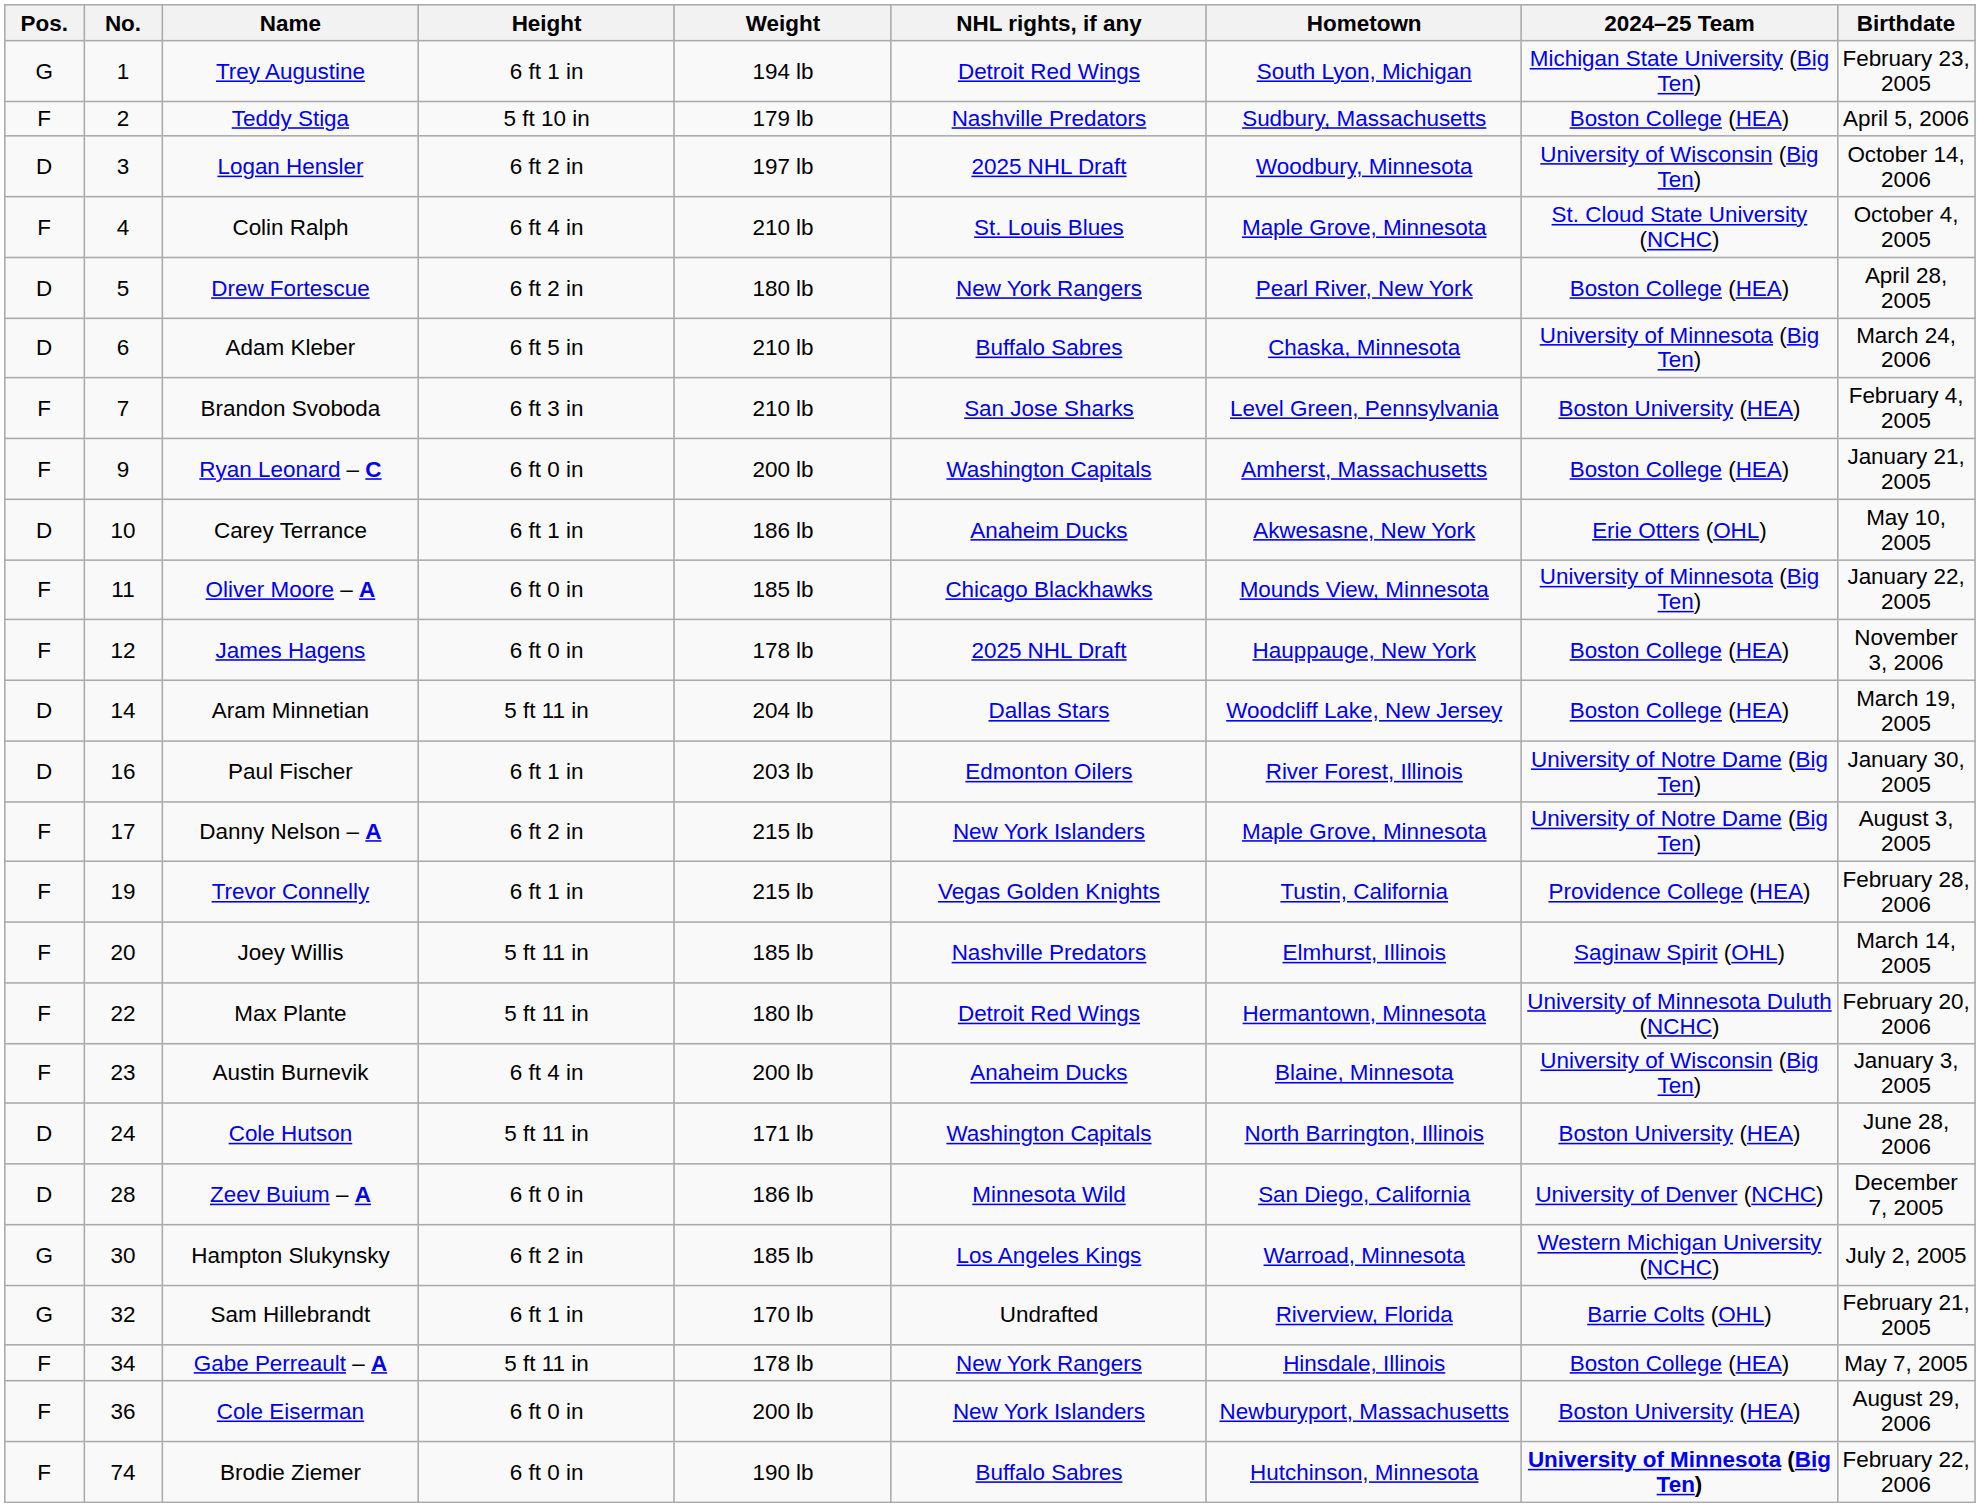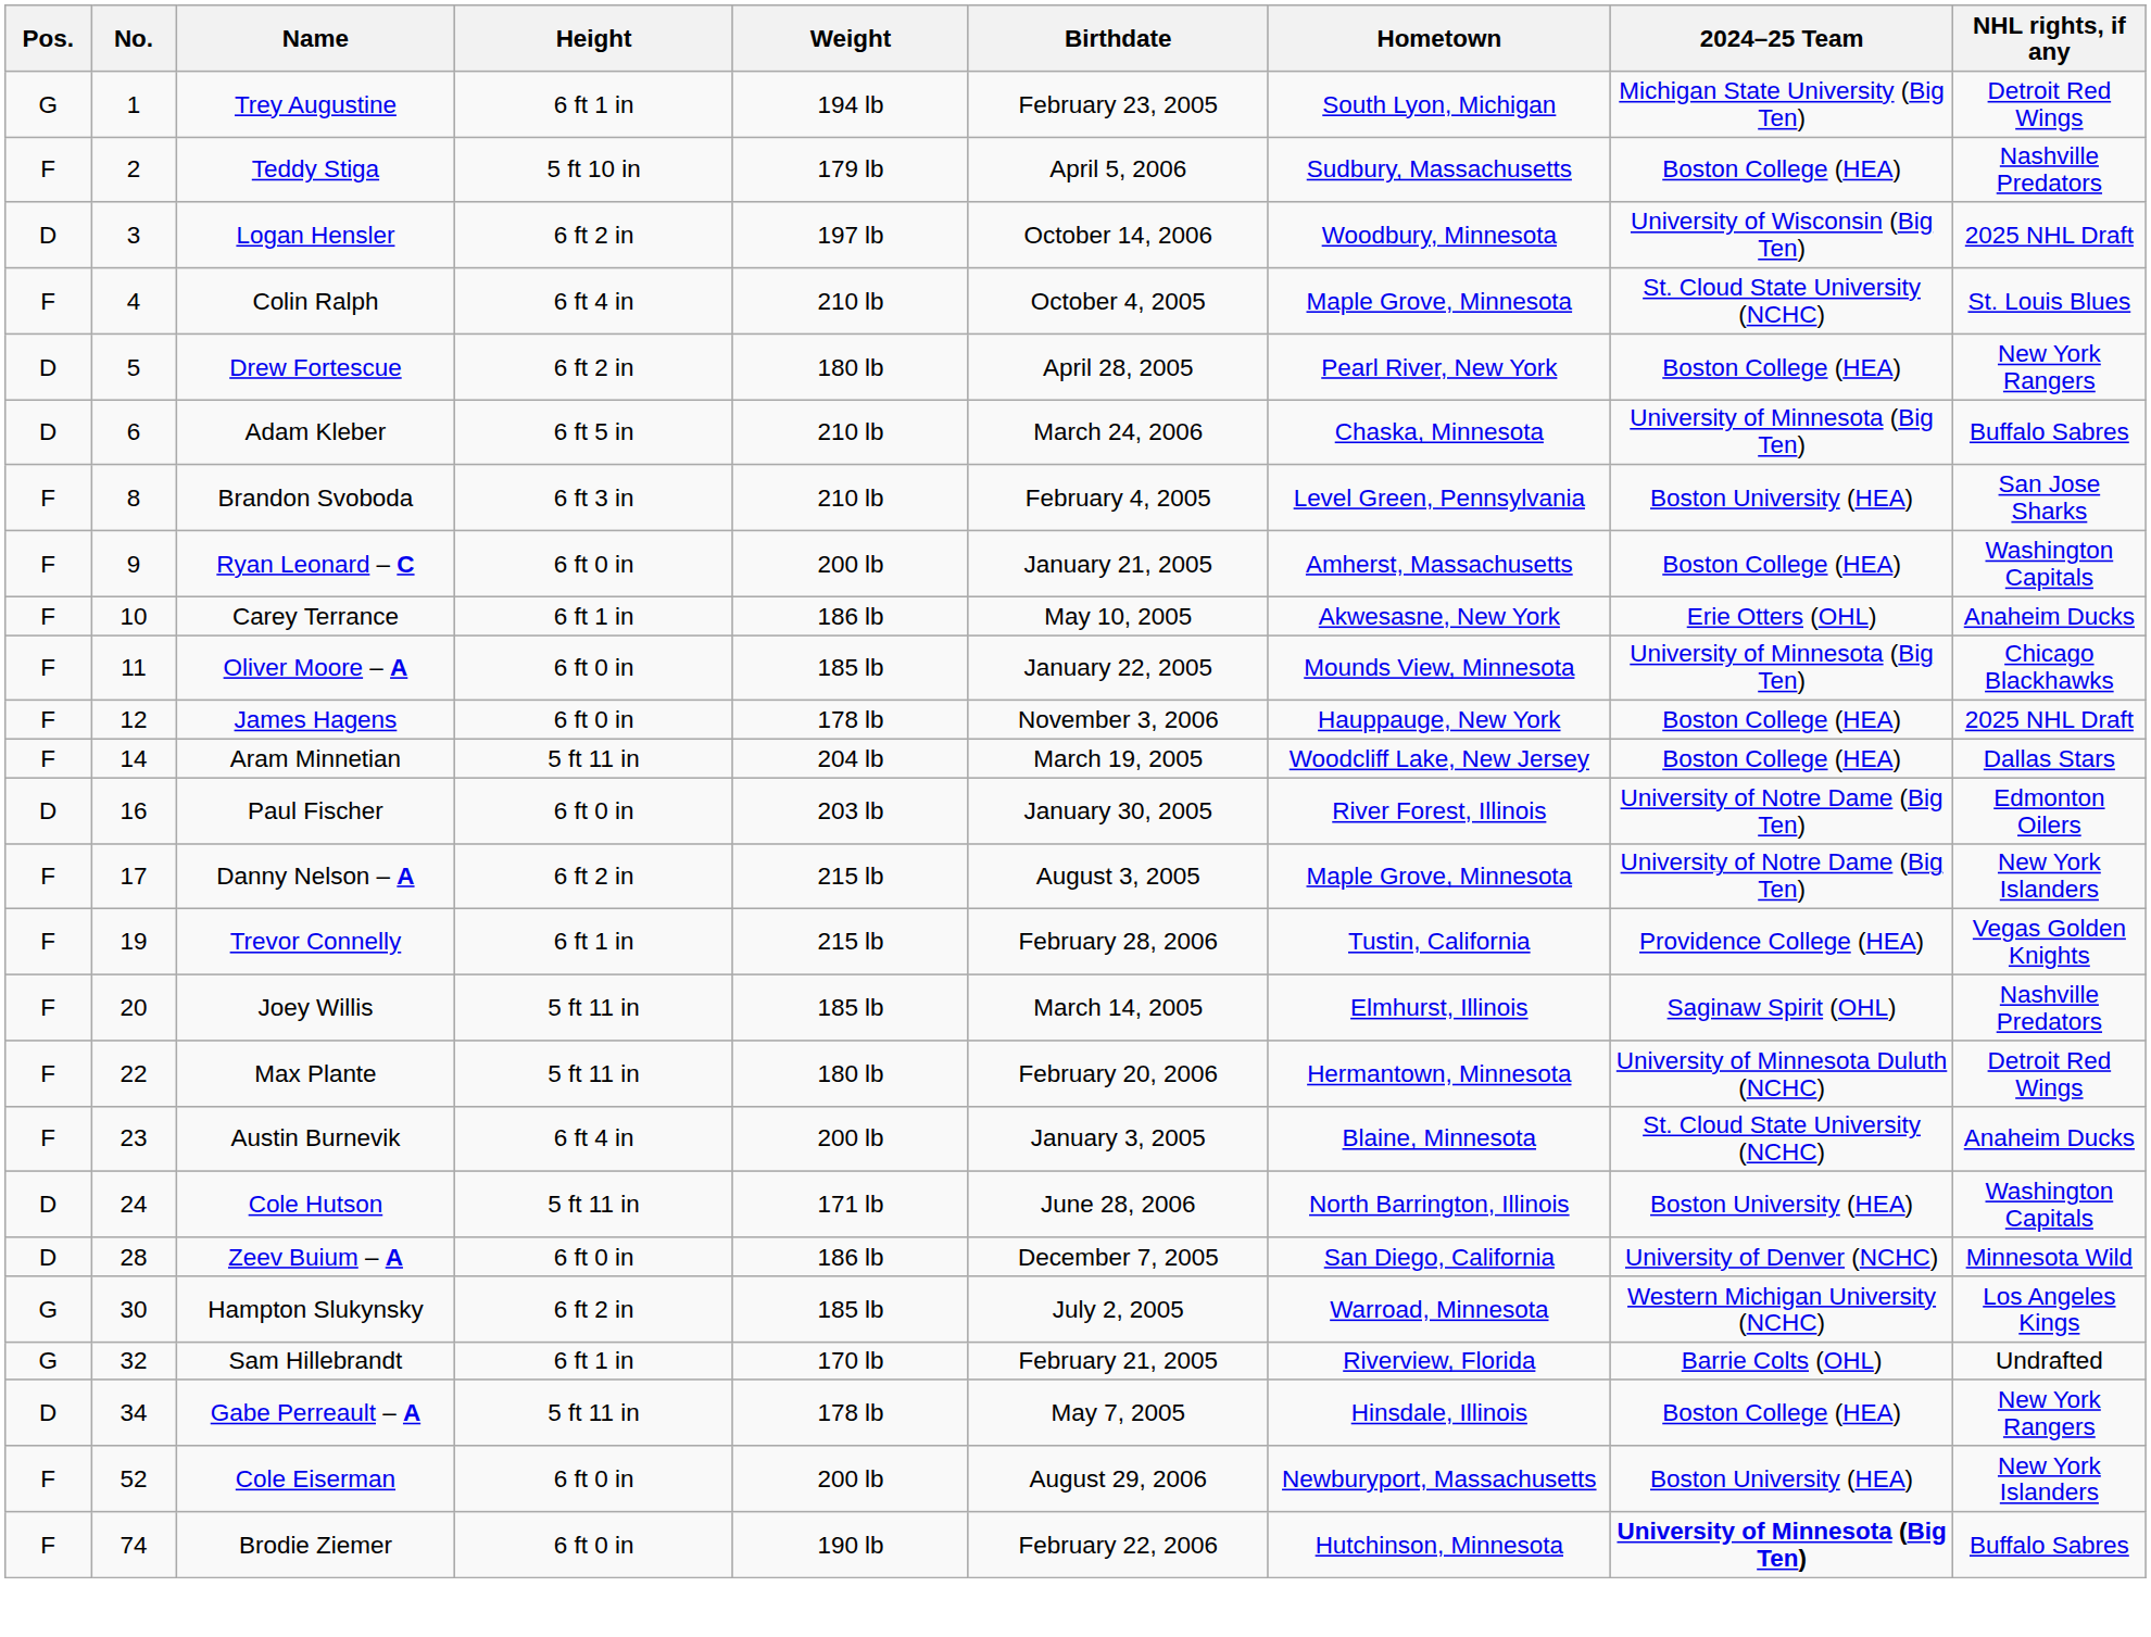columns swapped: Birthdate <-> NHL rights, if any
Brandon Svoboda | No.: 7 -> 8
Carey Terrance | Pos.: D -> F
Aram Minnetian | Pos.: D -> F
Paul Fischer | Height: 6 ft 1 in -> 6 ft 0 in
Austin Burnevik | 2024–25 Team: University of Wisconsin (Big Ten) -> St. Cloud State University (NCHC)
Gabe Perreault – A | Pos.: F -> D
Cole Eiserman | No.: 36 -> 52
